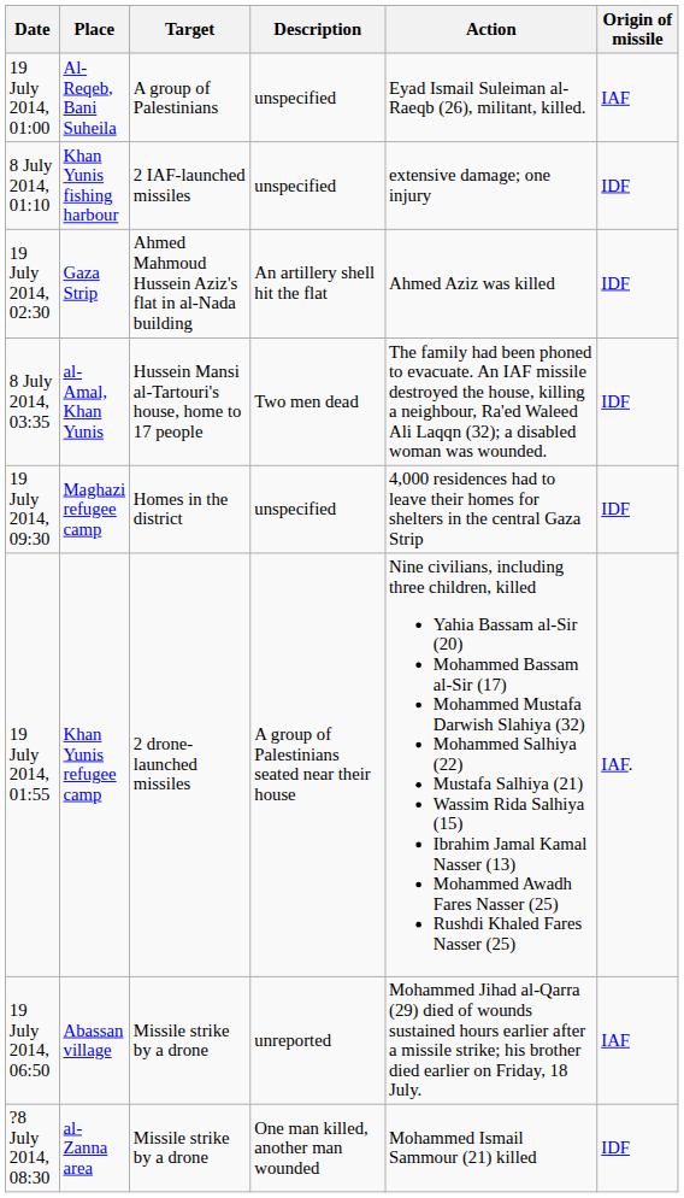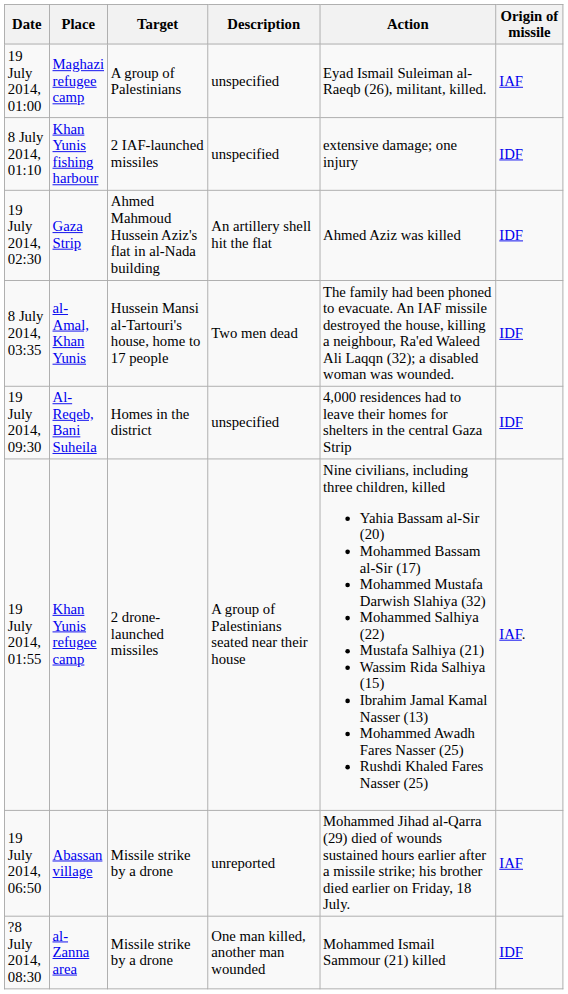19 July 2014, 01:00 | Place: Al-Reqeb, Bani Suheila -> Maghazi refugee camp
19 July 2014, 09:30 | Place: Maghazi refugee camp -> Al-Reqeb, Bani Suheila
